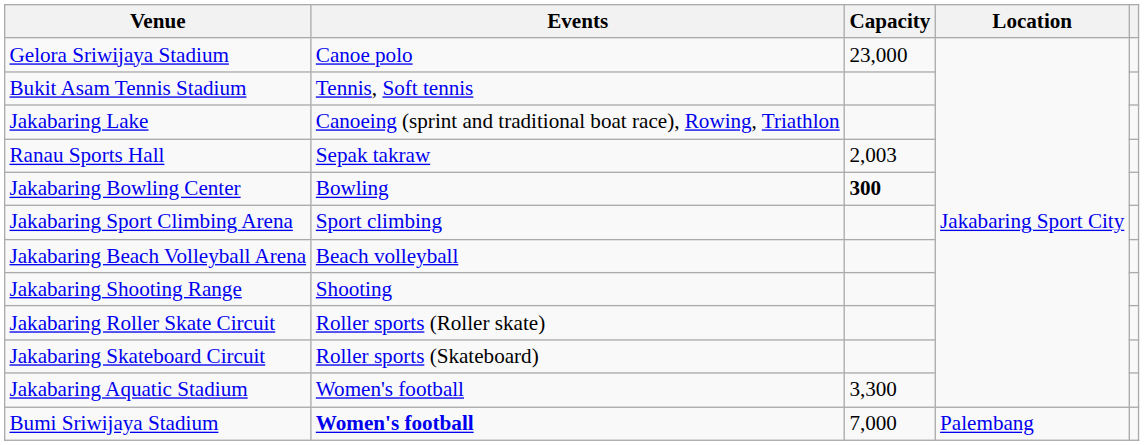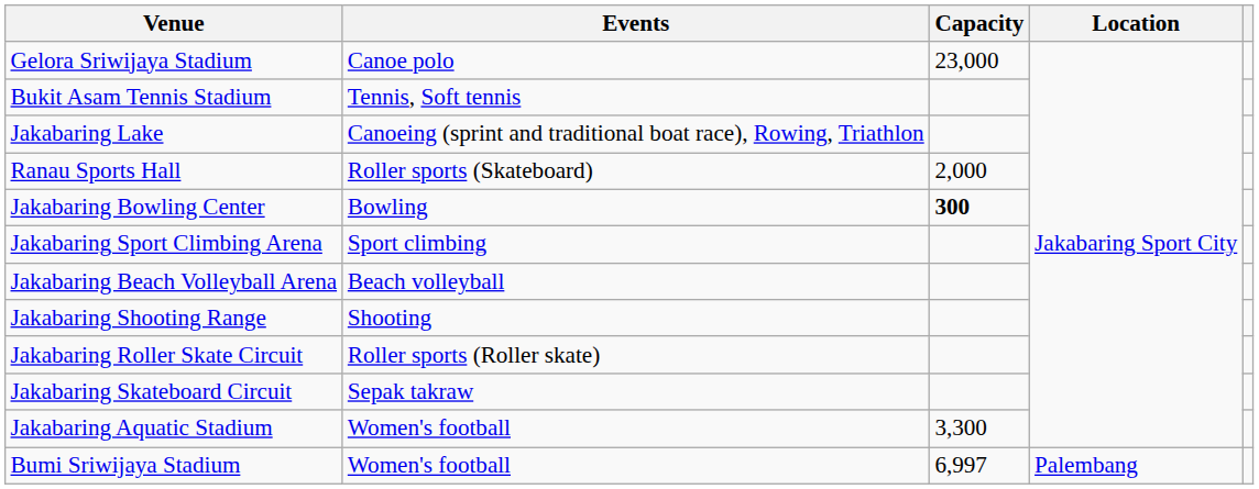Ranau Sports Hall | Events: Sepak takraw -> Roller sports (Skateboard)
Ranau Sports Hall | Capacity: 2,003 -> 2,000
Jakabaring Skateboard Circuit | Events: Roller sports (Skateboard) -> Sepak takraw
Bumi Sriwijaya Stadium | Events: bold -> normal
Bumi Sriwijaya Stadium | Capacity: 7,000 -> 6,997
